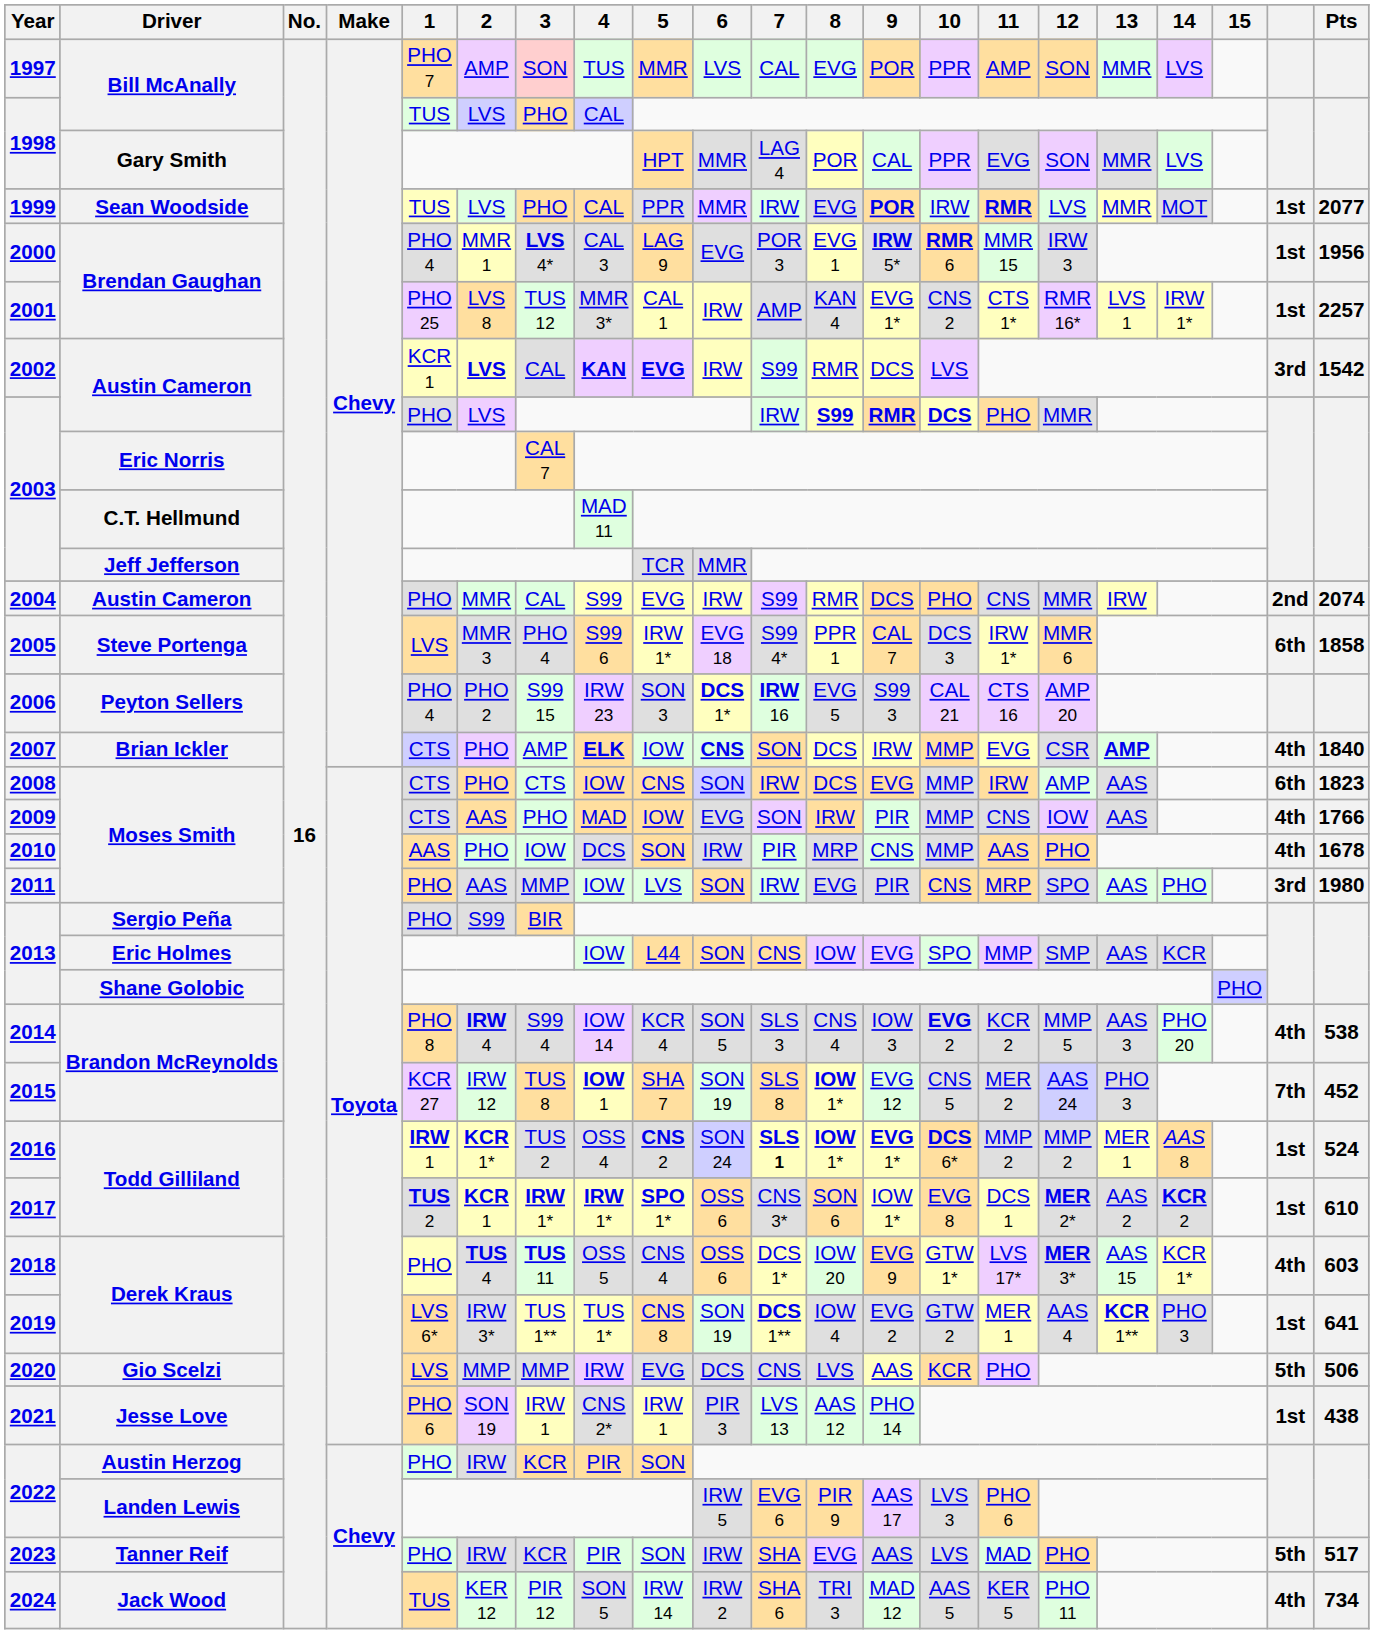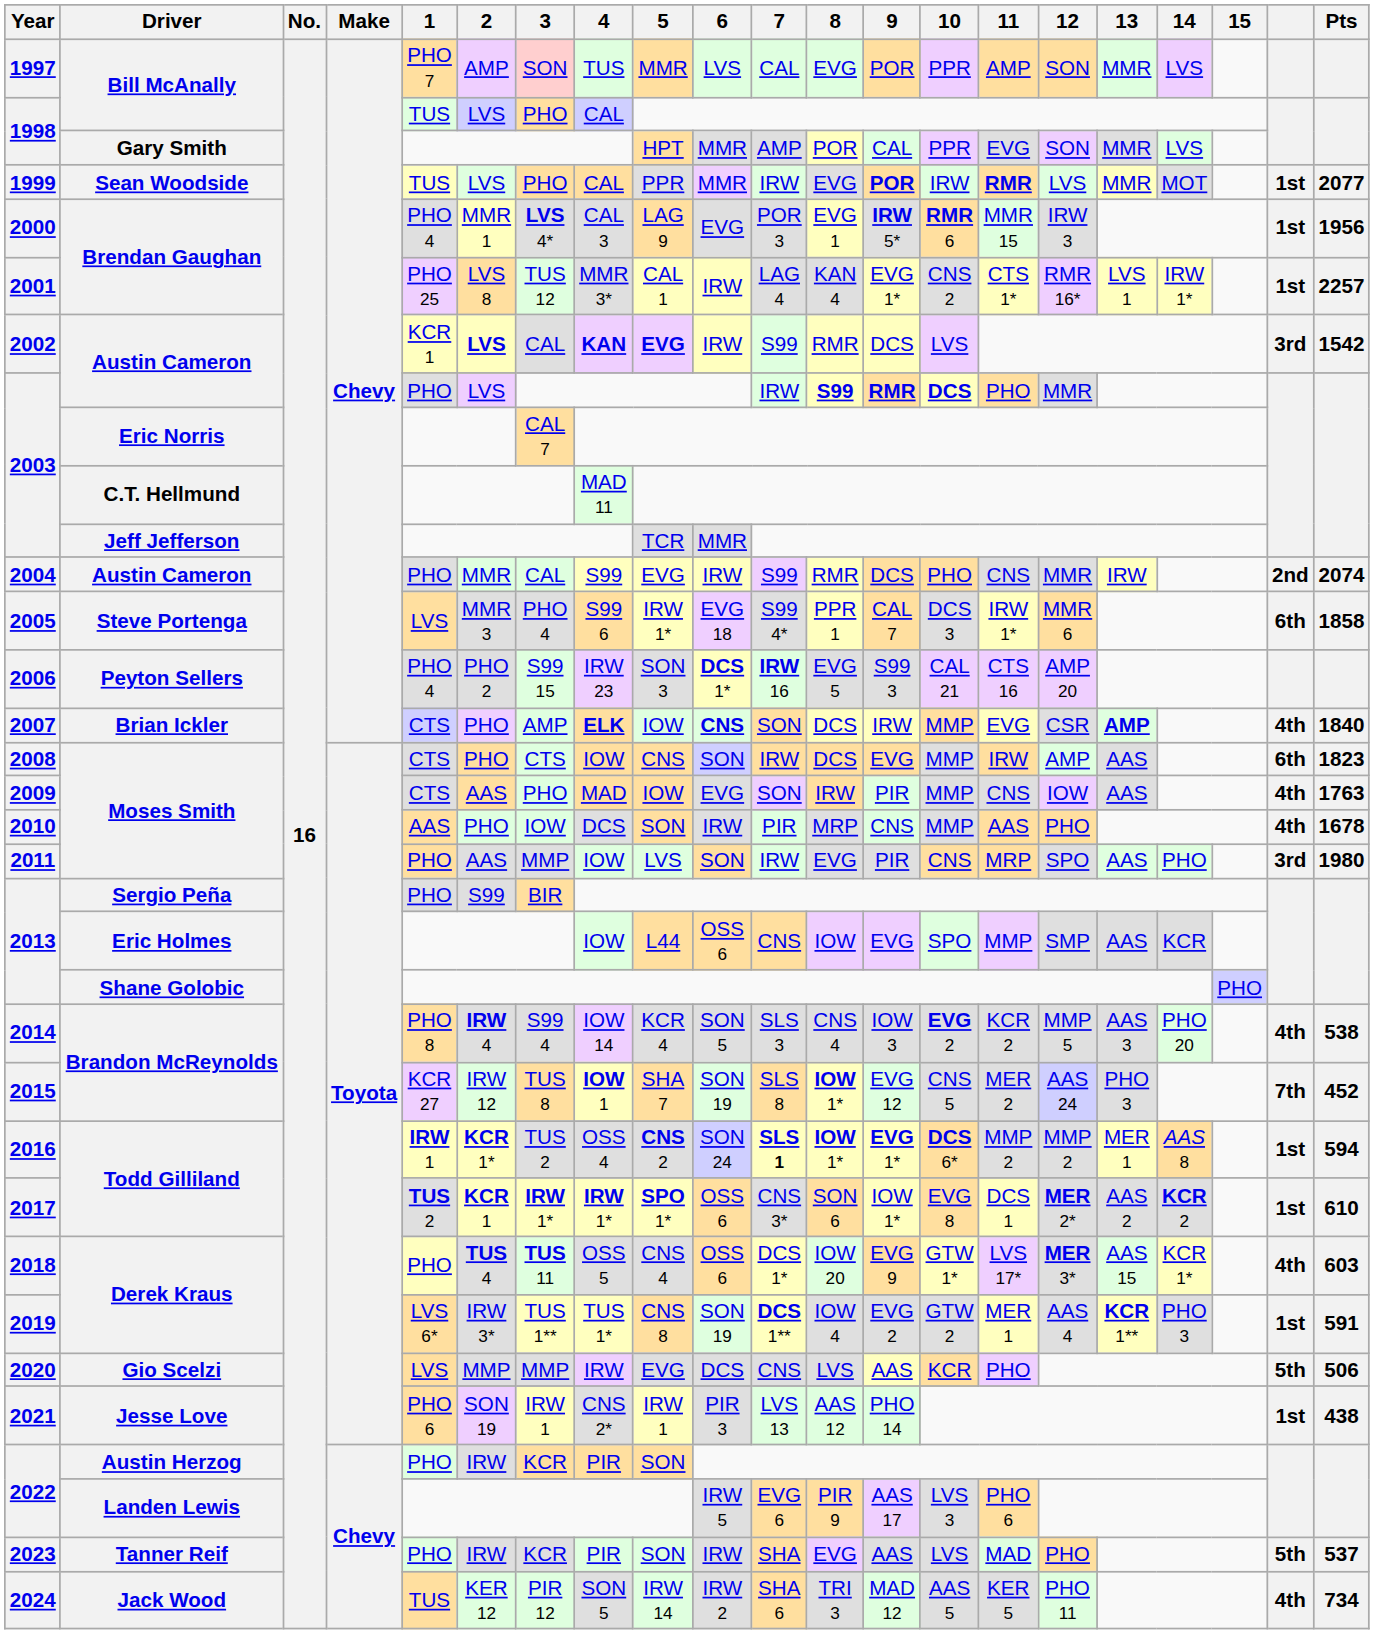1998 / Gary Smith | 7: LAG 4 -> AMP
2001 | 7: AMP -> LAG 4
2009 | Pts: 1766 -> 1763
2013 / Eric Holmes | 6: SON -> OSS 6
2016 | Pts: 524 -> 594
2019 | Pts: 641 -> 591
2023 | Pts: 517 -> 537
